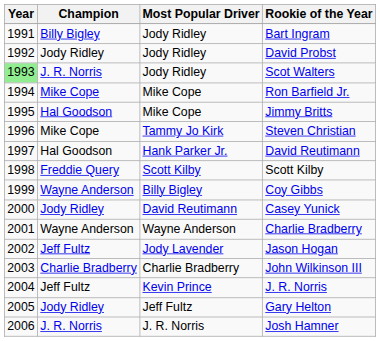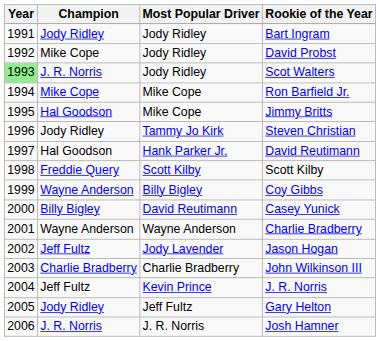Bart Ingram | Champion: Billy Bigley -> Jody Ridley
David Probst | Champion: Jody Ridley -> Mike Cope
Steven Christian | Champion: Mike Cope -> Jody Ridley
Casey Yunick | Champion: Jody Ridley -> Billy Bigley
